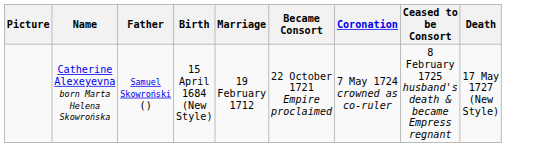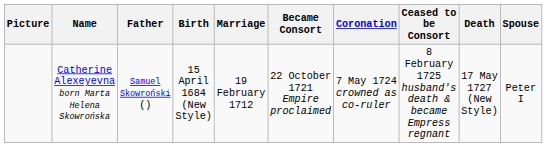+ column: Spouse | Peter I
